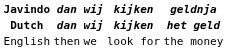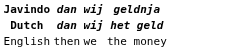- column: kijken | kijken | look for
